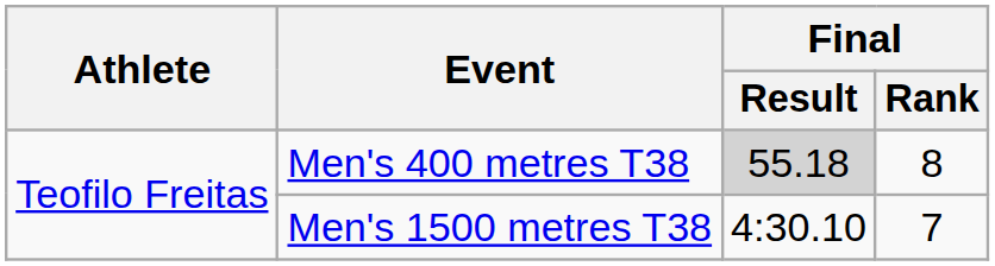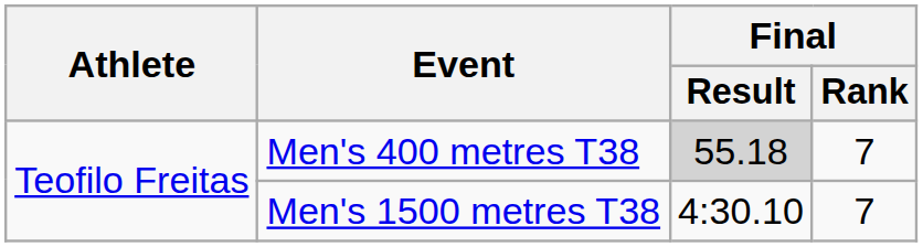Men's 400 metres T38 | Final / Rank: 8 -> 7
